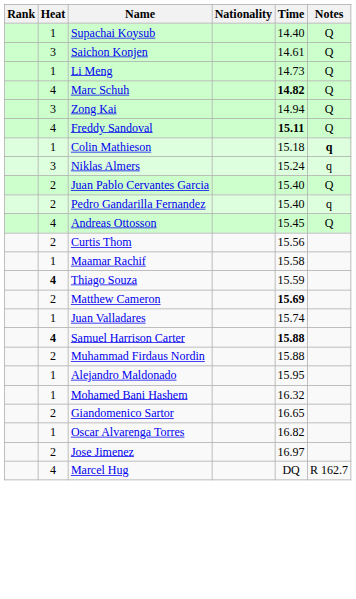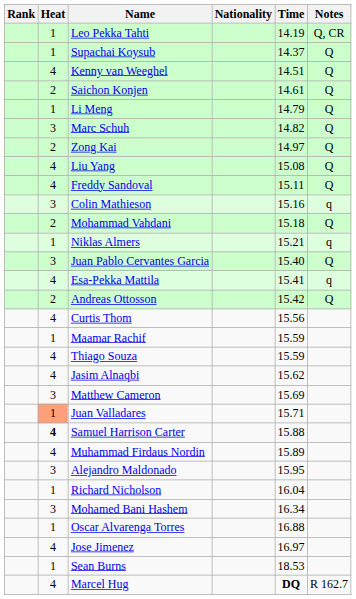+ row: 1 | Leo Pekka Tahti | 14.19 | Q, CR
Supachai Koysub | Time: 14.40 -> 14.37
+ row: 4 | Kenny van Weeghel | 14.51 | Q
Saichon Konjen | Heat: 3 -> 2
Li Meng | Time: 14.73 -> 14.79
Marc Schuh | Heat: 4 -> 3
Marc Schuh | Time: bold -> normal
Zong Kai | Heat: 3 -> 2
Zong Kai | Time: 14.94 -> 14.97
+ row: 4 | Liu Yang | 15.08 | Q
Freddy Sandoval | Time: bold -> normal
Colin Mathieson | Heat: 1 -> 3
Colin Mathieson | Time: 15.18 -> 15.16
Colin Mathieson | Notes: bold -> normal
+ row: 2 | Mohammad Vahdani | 15.18 | Q
Niklas Almers | Heat: 3 -> 1
Niklas Almers | Time: 15.24 -> 15.21
Juan Pablo Cervantes Garcia | Heat: 2 -> 3
- row: 2 | Pedro Gandarilla Fernandez | 15.40 | q
+ row: 4 | Esa-Pekka Mattila | 15.41 | q
Andreas Ottosson | Heat: 4 -> 2
Andreas Ottosson | Time: 15.45 -> 15.42
Curtis Thom | Heat: 2 -> 4
Maamar Rachif | Time: 15.58 -> 15.59
Thiago Souza | Heat: bold -> normal
+ row: 4 | Jasim Alnaqbi | 15.62
Matthew Cameron | Heat: 2 -> 3
Matthew Cameron | Time: bold -> normal
Juan Valladares | Heat: no background -> lightsalmon background
Juan Valladares | Time: 15.74 -> 15.71
Samuel Harrison Carter | Time: bold -> normal
Muhammad Firdaus Nordin | Heat: 2 -> 4
Muhammad Firdaus Nordin | Time: 15.88 -> 15.89
Alejandro Maldonado | Heat: 1 -> 3
+ row: 1 | Richard Nicholson | 16.04
Mohamed Bani Hashem | Heat: 1 -> 3
Mohamed Bani Hashem | Time: 16.32 -> 16.34
- row: 2 | Giandomenico Sartor | 16.65
Oscar Alvarenga Torres | Time: 16.82 -> 16.88
Jose Jimenez | Heat: 2 -> 4
+ row: 1 | Sean Burns | 18.53
Marcel Hug | Time: normal -> bold
